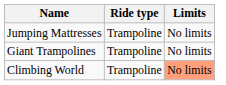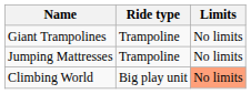rows swapped: Jumping Mattresses <-> Giant Trampolines
Climbing World | Ride type: Trampoline -> Big play unit
